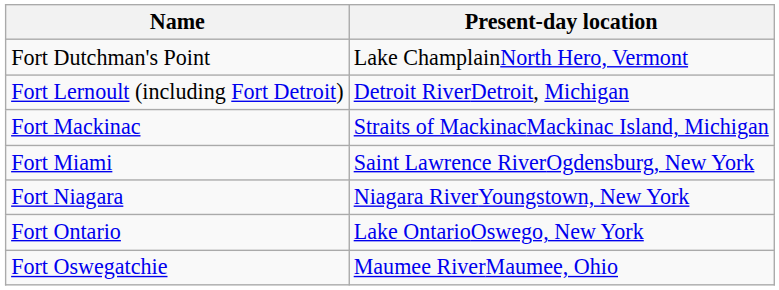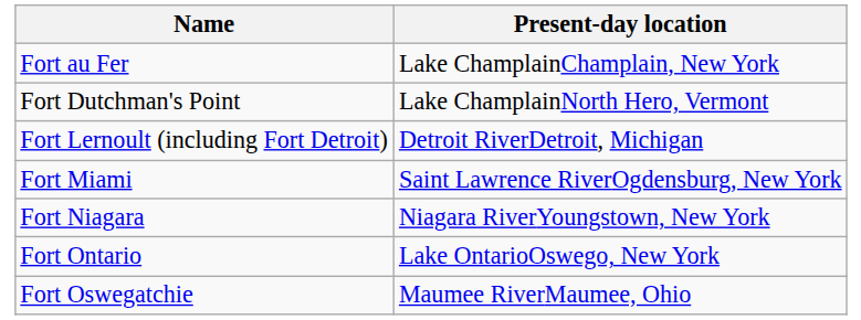+ row: Fort au Fer | Lake ChamplainChamplain, New York
- row: Fort Mackinac | Straits of MackinacMackinac Island, Michigan
